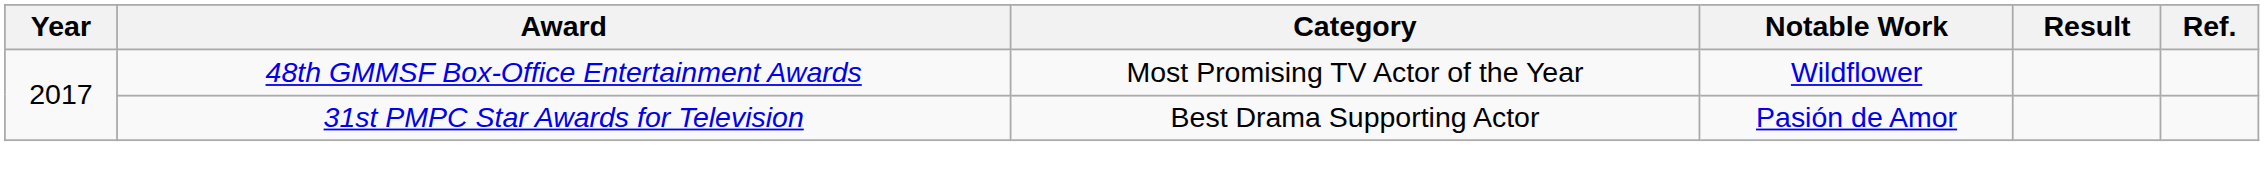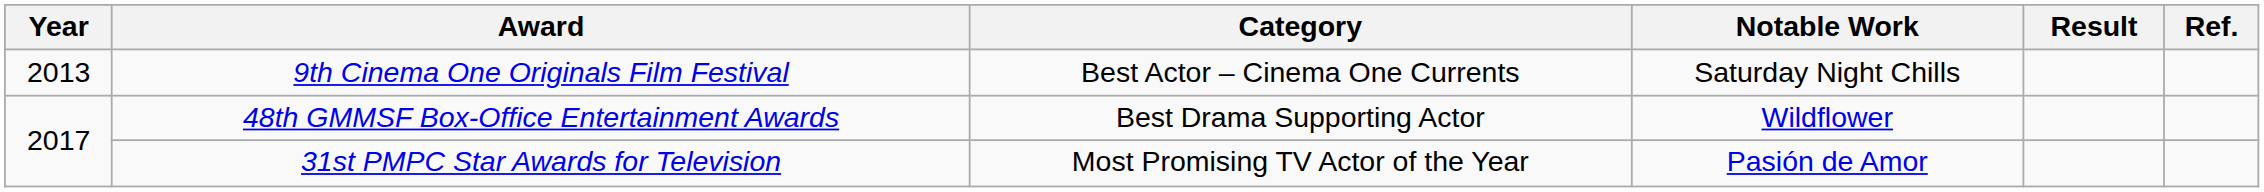+ row: 2013 | 9th Cinema One Originals Film Festival | Best Actor – Cinema One Currents | Saturday Night Chills
48th GMMSF Box-Office Entertainment Awards | Category: Most Promising TV Actor of the Year -> Best Drama Supporting Actor
31st PMPC Star Awards for Television | Category: Best Drama Supporting Actor -> Most Promising TV Actor of the Year
